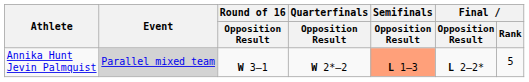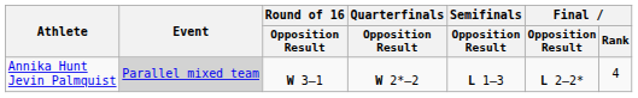Annika Hunt Jevin Palmquist | Semifinals / Opposition Result: lightsalmon background -> no background
Annika Hunt Jevin Palmquist | Final / Rank: 5 -> 4
